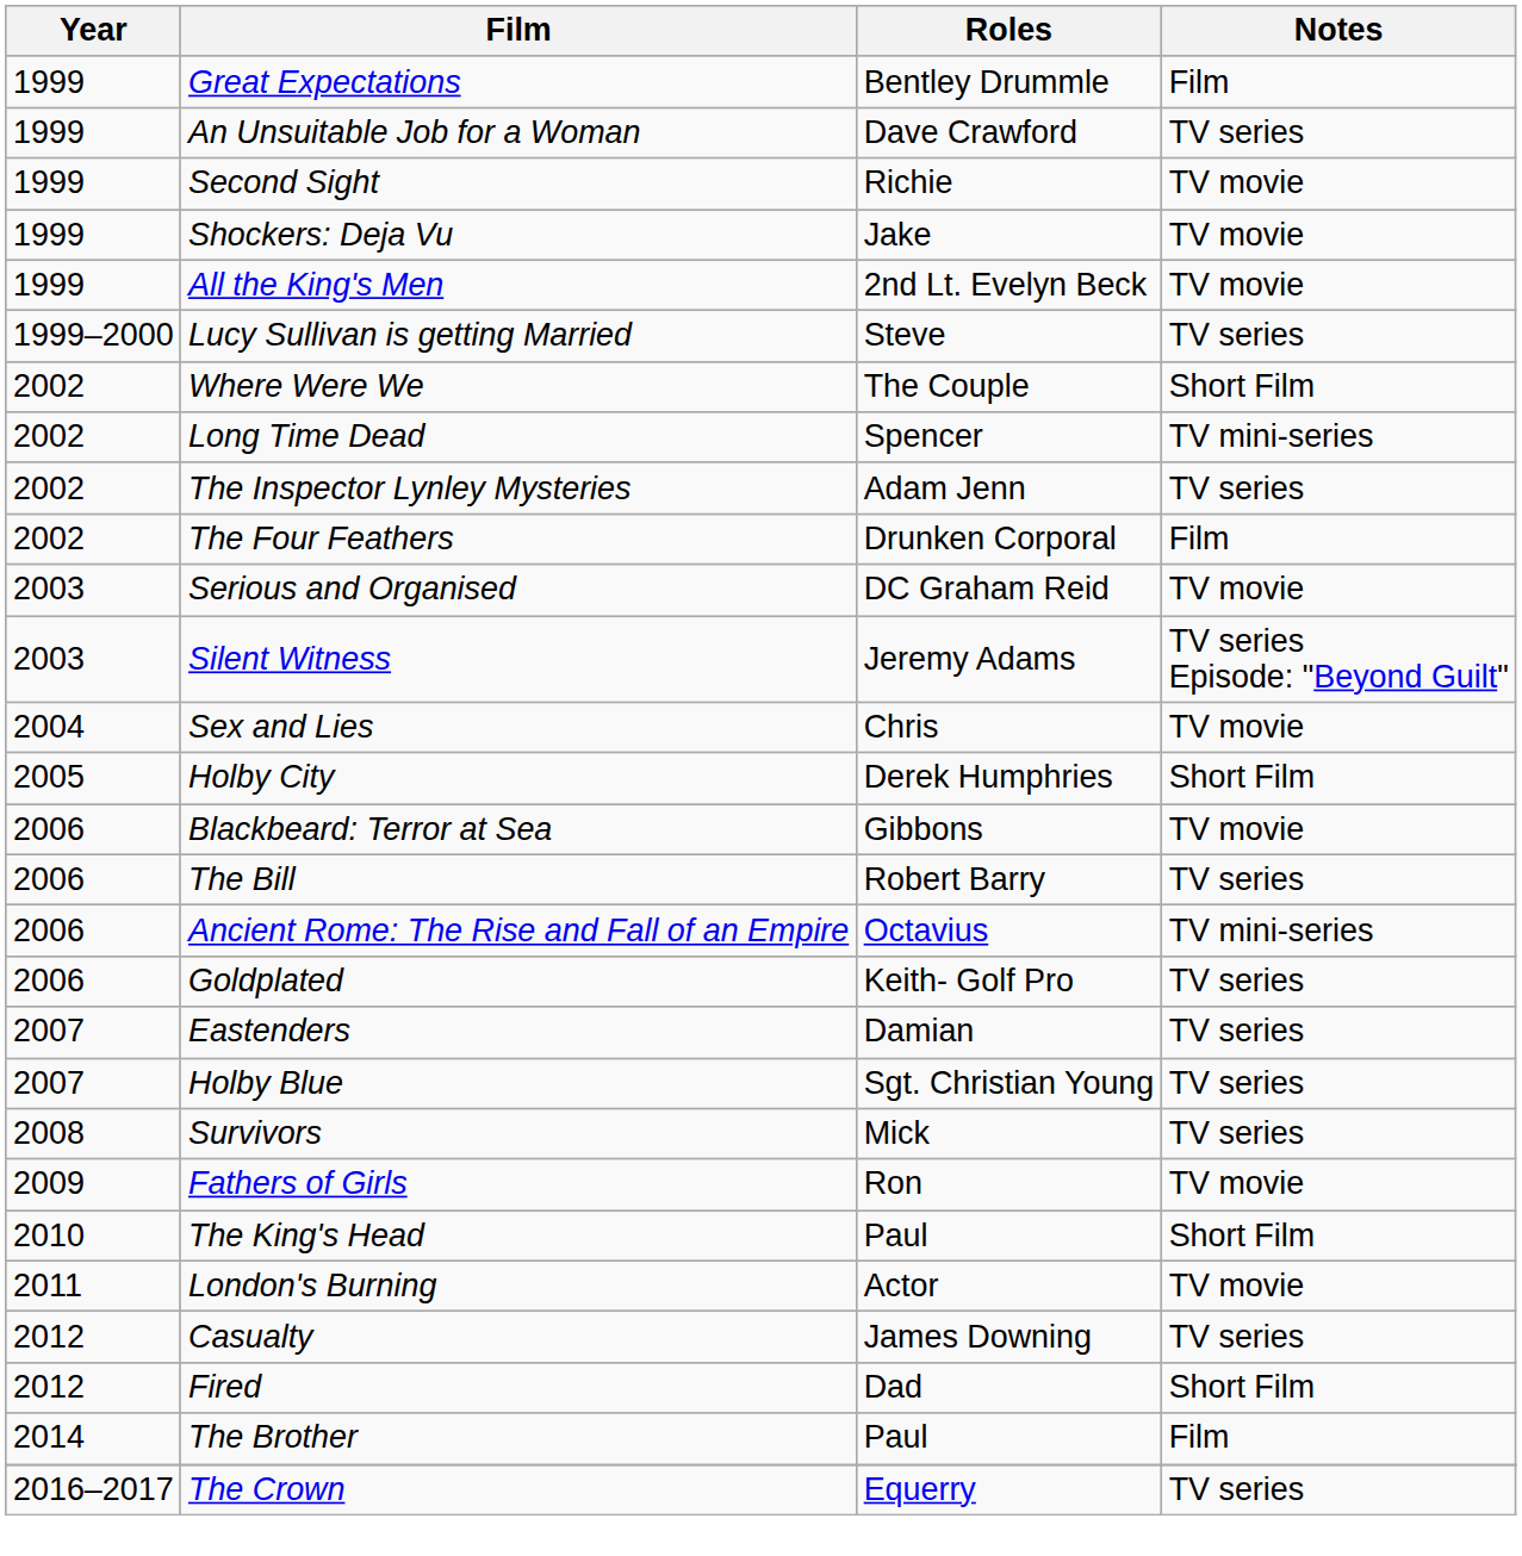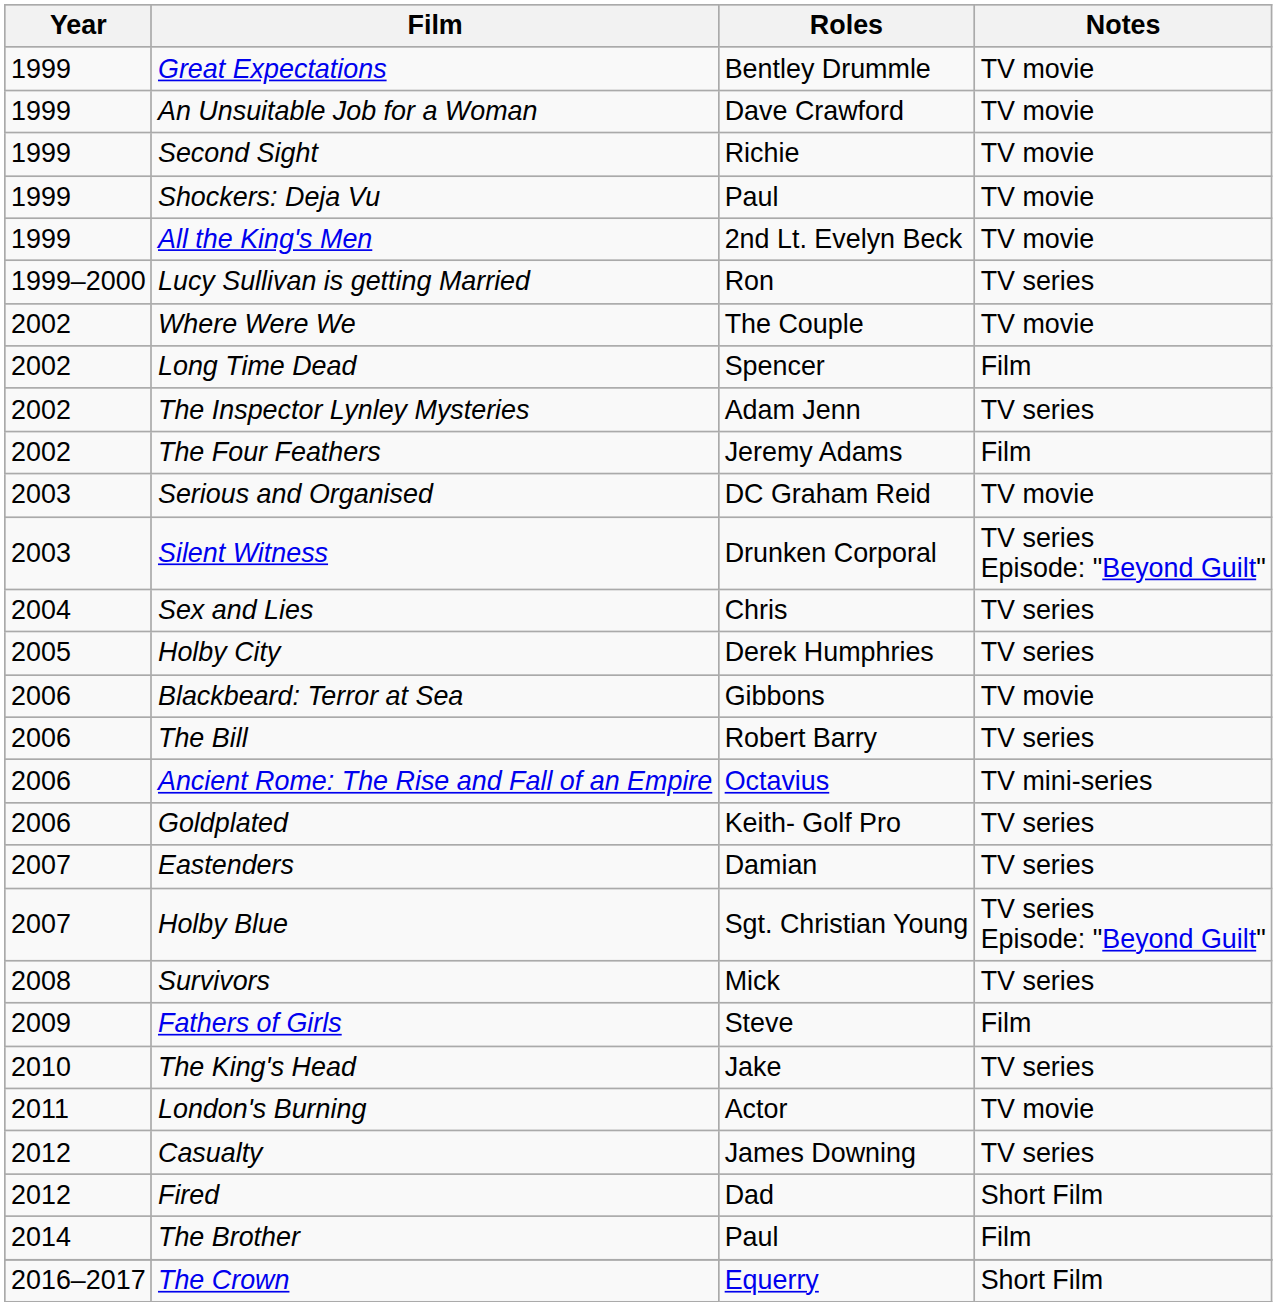Great Expectations | Notes: Film -> TV movie
An Unsuitable Job for a Woman | Notes: TV series -> TV movie
Shockers: Deja Vu | Roles: Jake -> Paul
Lucy Sullivan is getting Married | Roles: Steve -> Ron
Where Were We | Notes: Short Film -> TV movie
Long Time Dead | Notes: TV mini-series -> Film
The Four Feathers | Roles: Drunken Corporal -> Jeremy Adams
Silent Witness | Roles: Jeremy Adams -> Drunken Corporal
Sex and Lies | Notes: TV movie -> TV series
Holby City | Notes: Short Film -> TV series
Holby Blue | Notes: TV series -> TV series Episode: "Beyond Guilt"
Fathers of Girls | Roles: Ron -> Steve
Fathers of Girls | Notes: TV movie -> Film
The King's Head | Roles: Paul -> Jake
The King's Head | Notes: Short Film -> TV series
The Crown | Notes: TV series -> Short Film
